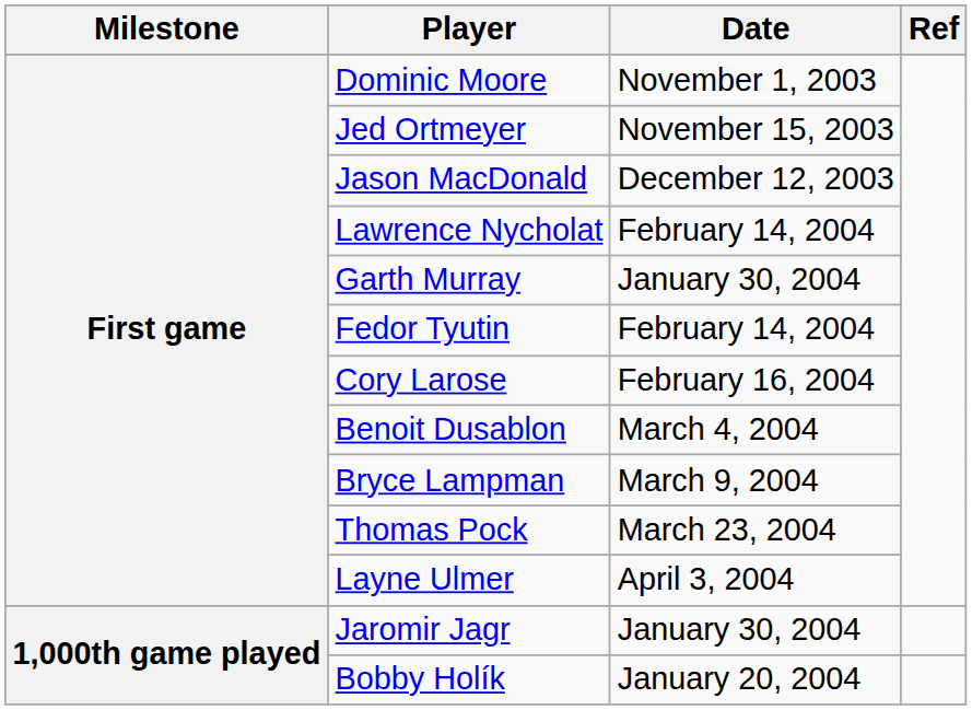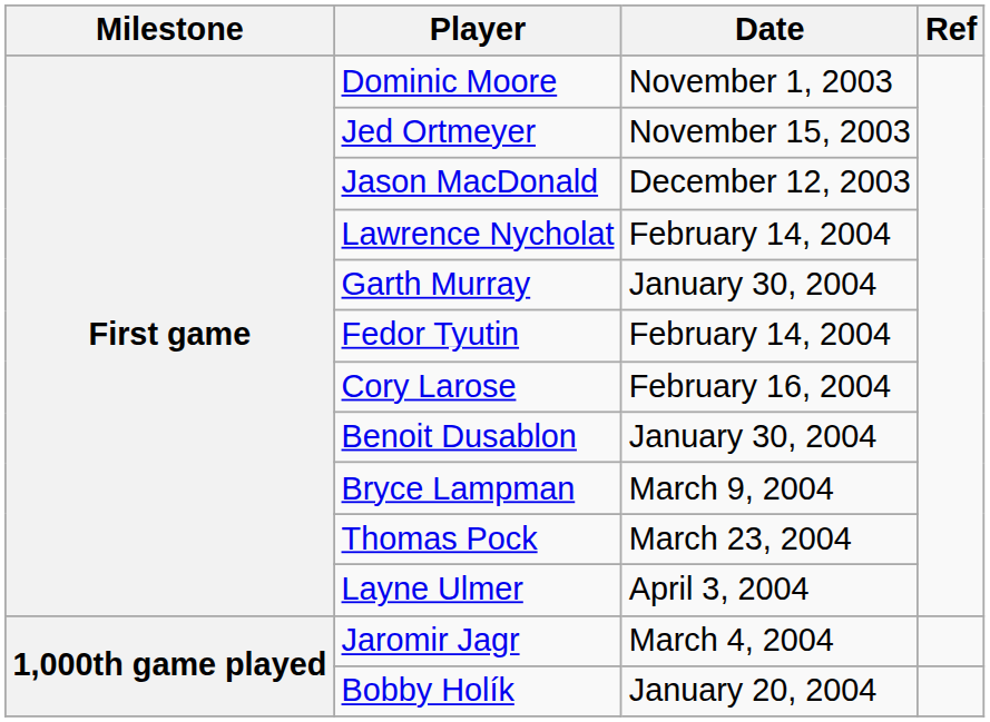Benoit Dusablon | Date: March 4, 2004 -> January 30, 2004
Jaromir Jagr | Date: January 30, 2004 -> March 4, 2004
